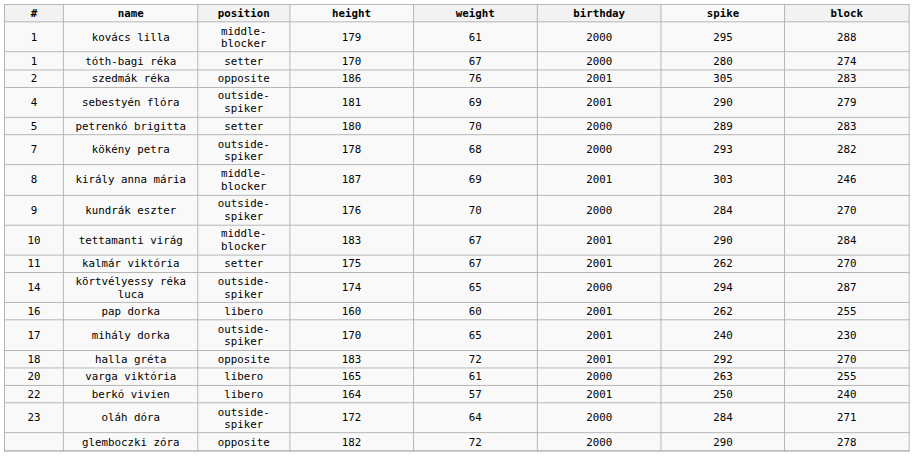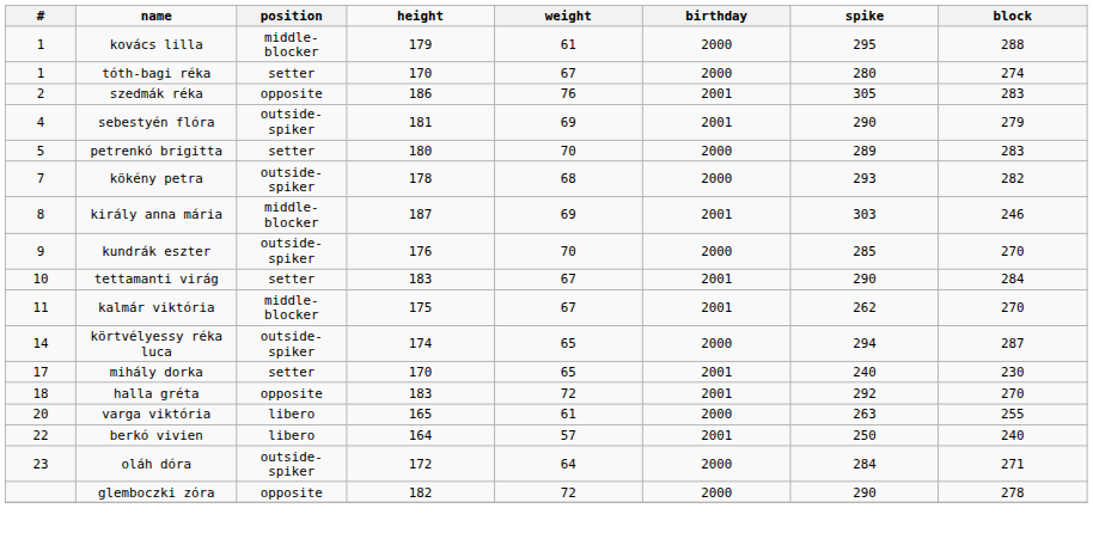kundrák eszter | spike: 284 -> 285
tettamanti virág | position: middle-blocker -> setter
kalmár viktória | position: setter -> middle-blocker
- row: 16 | pap dorka | libero | 160 | 60 | 2001 | 262 | 255
mihály dorka | position: outside-spiker -> setter
